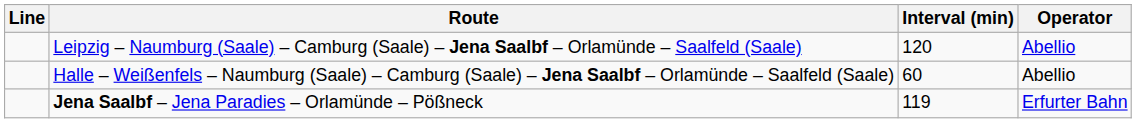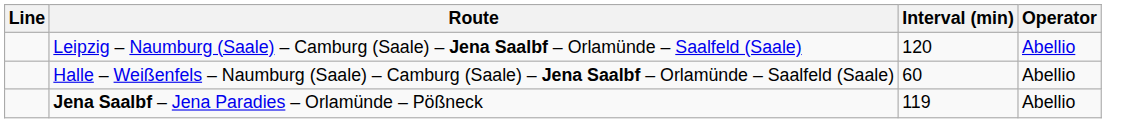Jena Saalbf – Jena Paradies – Orlamünde – Pößneck | Operator: Erfurter Bahn -> Abellio
